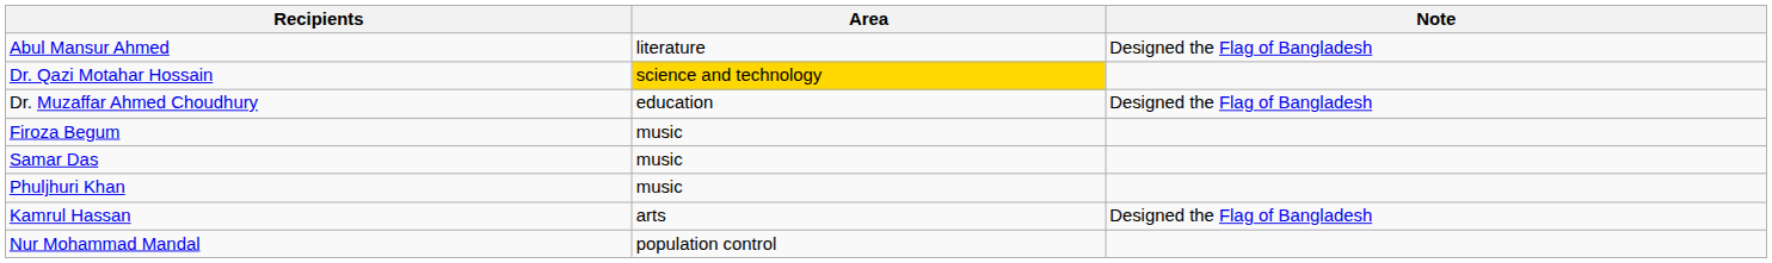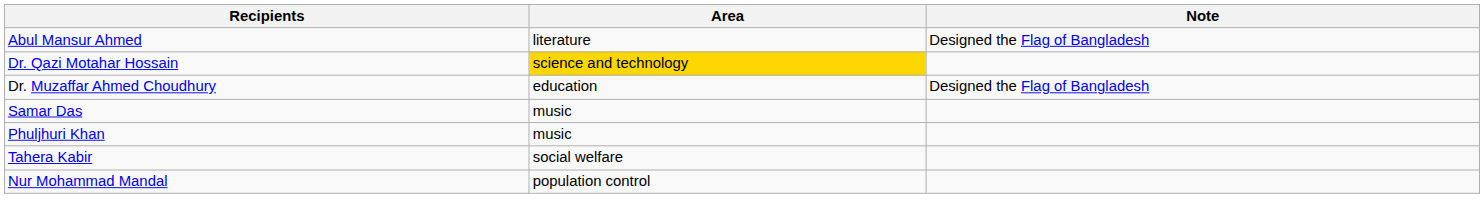- row: Firoza Begum | music
- row: Kamrul Hassan | arts | Designed the Flag of Bangladesh
+ row: Tahera Kabir | social welfare
